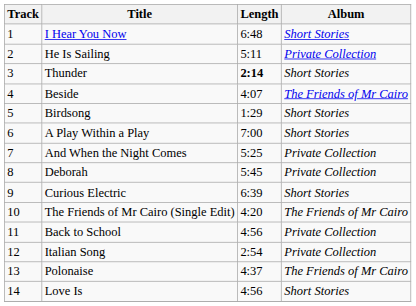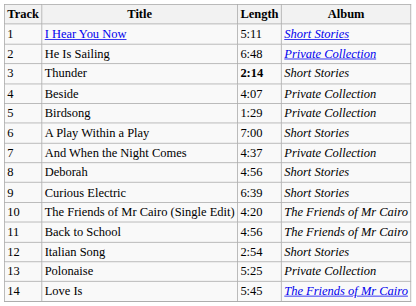I Hear You Now | Length: 6:48 -> 5:11
He Is Sailing | Length: 5:11 -> 6:48
Beside | Album: The Friends of Mr Cairo -> Private Collection
Birdsong | Album: Short Stories -> Private Collection
And When the Night Comes | Length: 5:25 -> 4:37
Deborah | Length: 5:45 -> 4:56
Deborah | Album: Private Collection -> Short Stories
Back to School | Album: Private Collection -> The Friends of Mr Cairo
Italian Song | Album: Private Collection -> Short Stories
Polonaise | Length: 4:37 -> 5:25
Polonaise | Album: The Friends of Mr Cairo -> Private Collection
Love Is | Length: 4:56 -> 5:45
Love Is | Album: Short Stories -> The Friends of Mr Cairo
